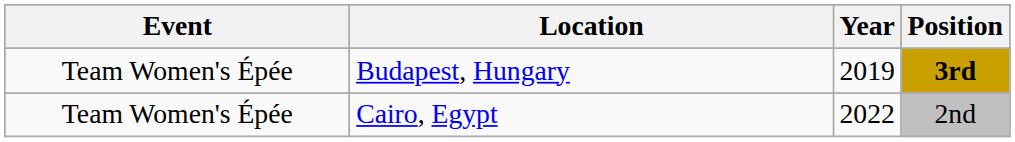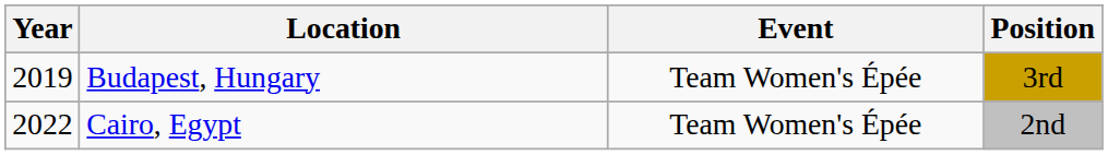columns swapped: Year <-> Event
Budapest, Hungary | Position: bold -> normal
